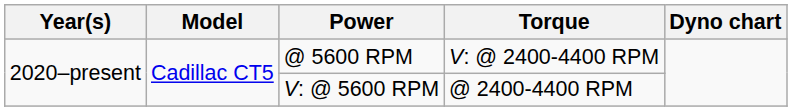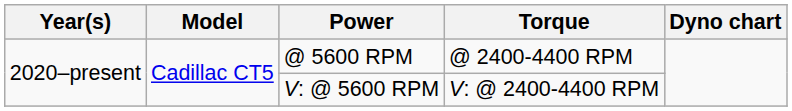@ 5600 RPM | Torque: V: @ 2400-4400 RPM -> @ 2400-4400 RPM
V: @ 5600 RPM | Torque: @ 2400-4400 RPM -> V: @ 2400-4400 RPM
